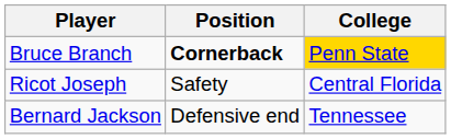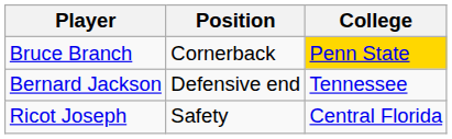Bruce Branch | Position: bold -> normal
rows swapped: Bernard Jackson <-> Ricot Joseph
